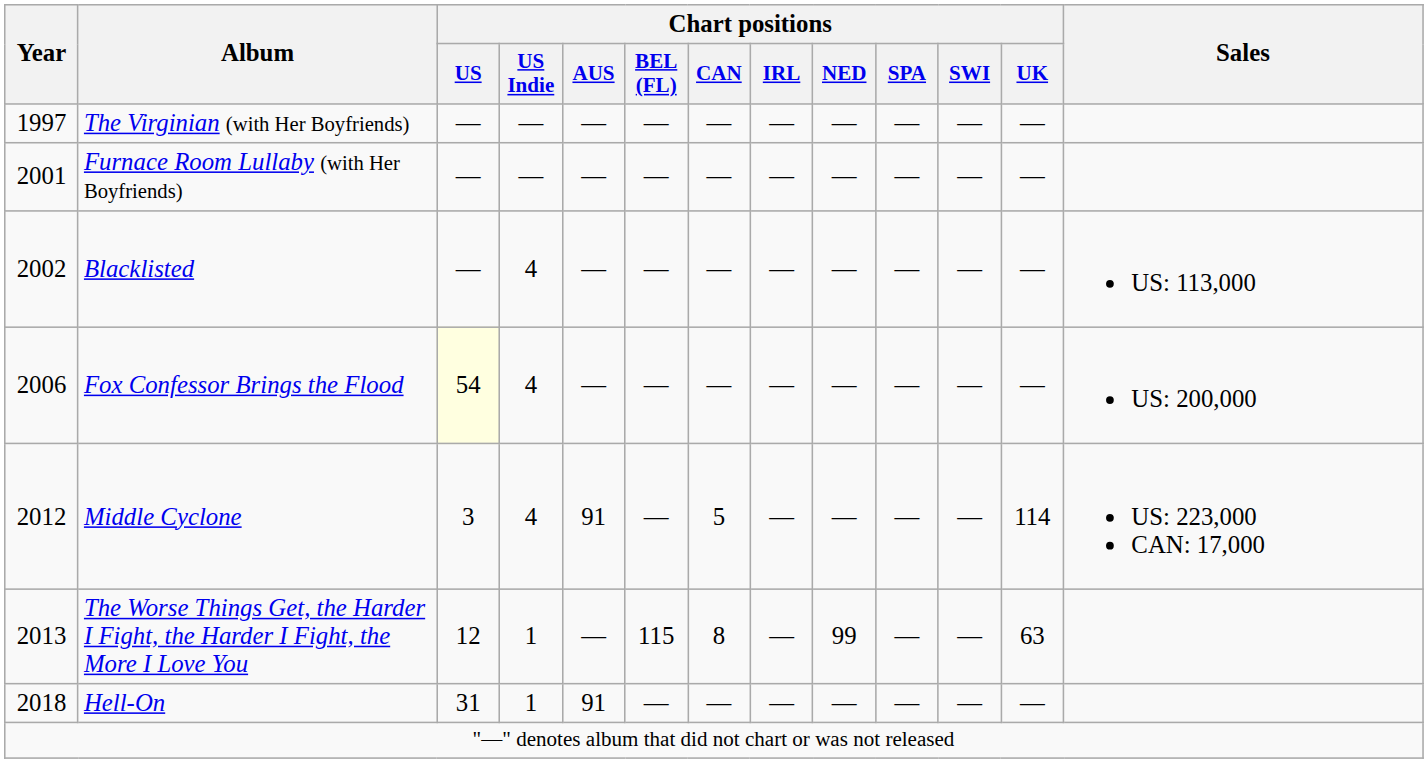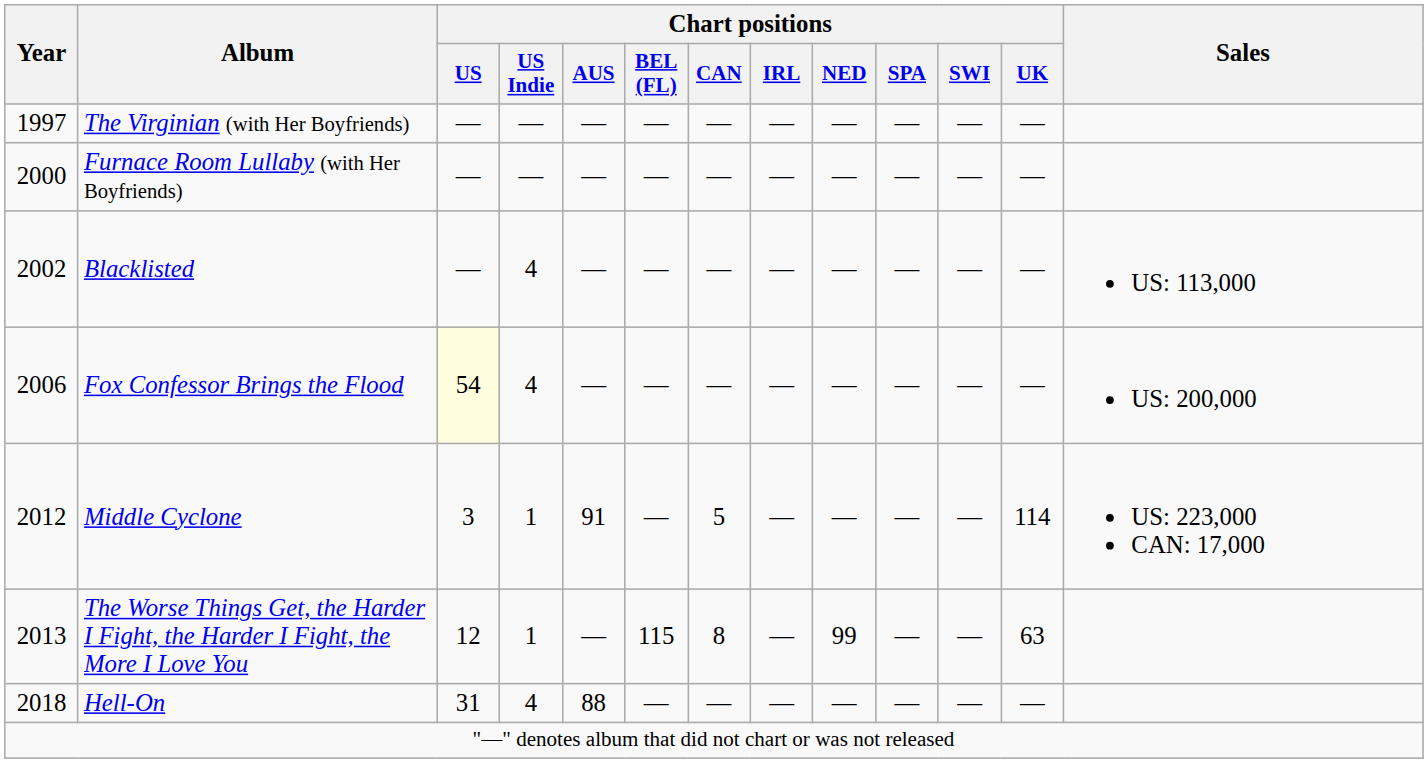Furnace Room Lullaby (with Her Boyfriends) | Year: 2001 -> 2000
Middle Cyclone | Chart positions / US Indie: 4 -> 1
Hell-On | Chart positions / US Indie: 1 -> 4
Hell-On | Chart positions / AUS: 91 -> 88
